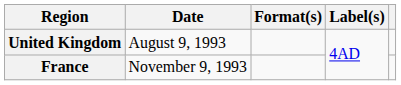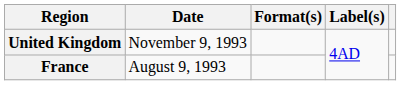United Kingdom | Date: August 9, 1993 -> November 9, 1993
France | Date: November 9, 1993 -> August 9, 1993
